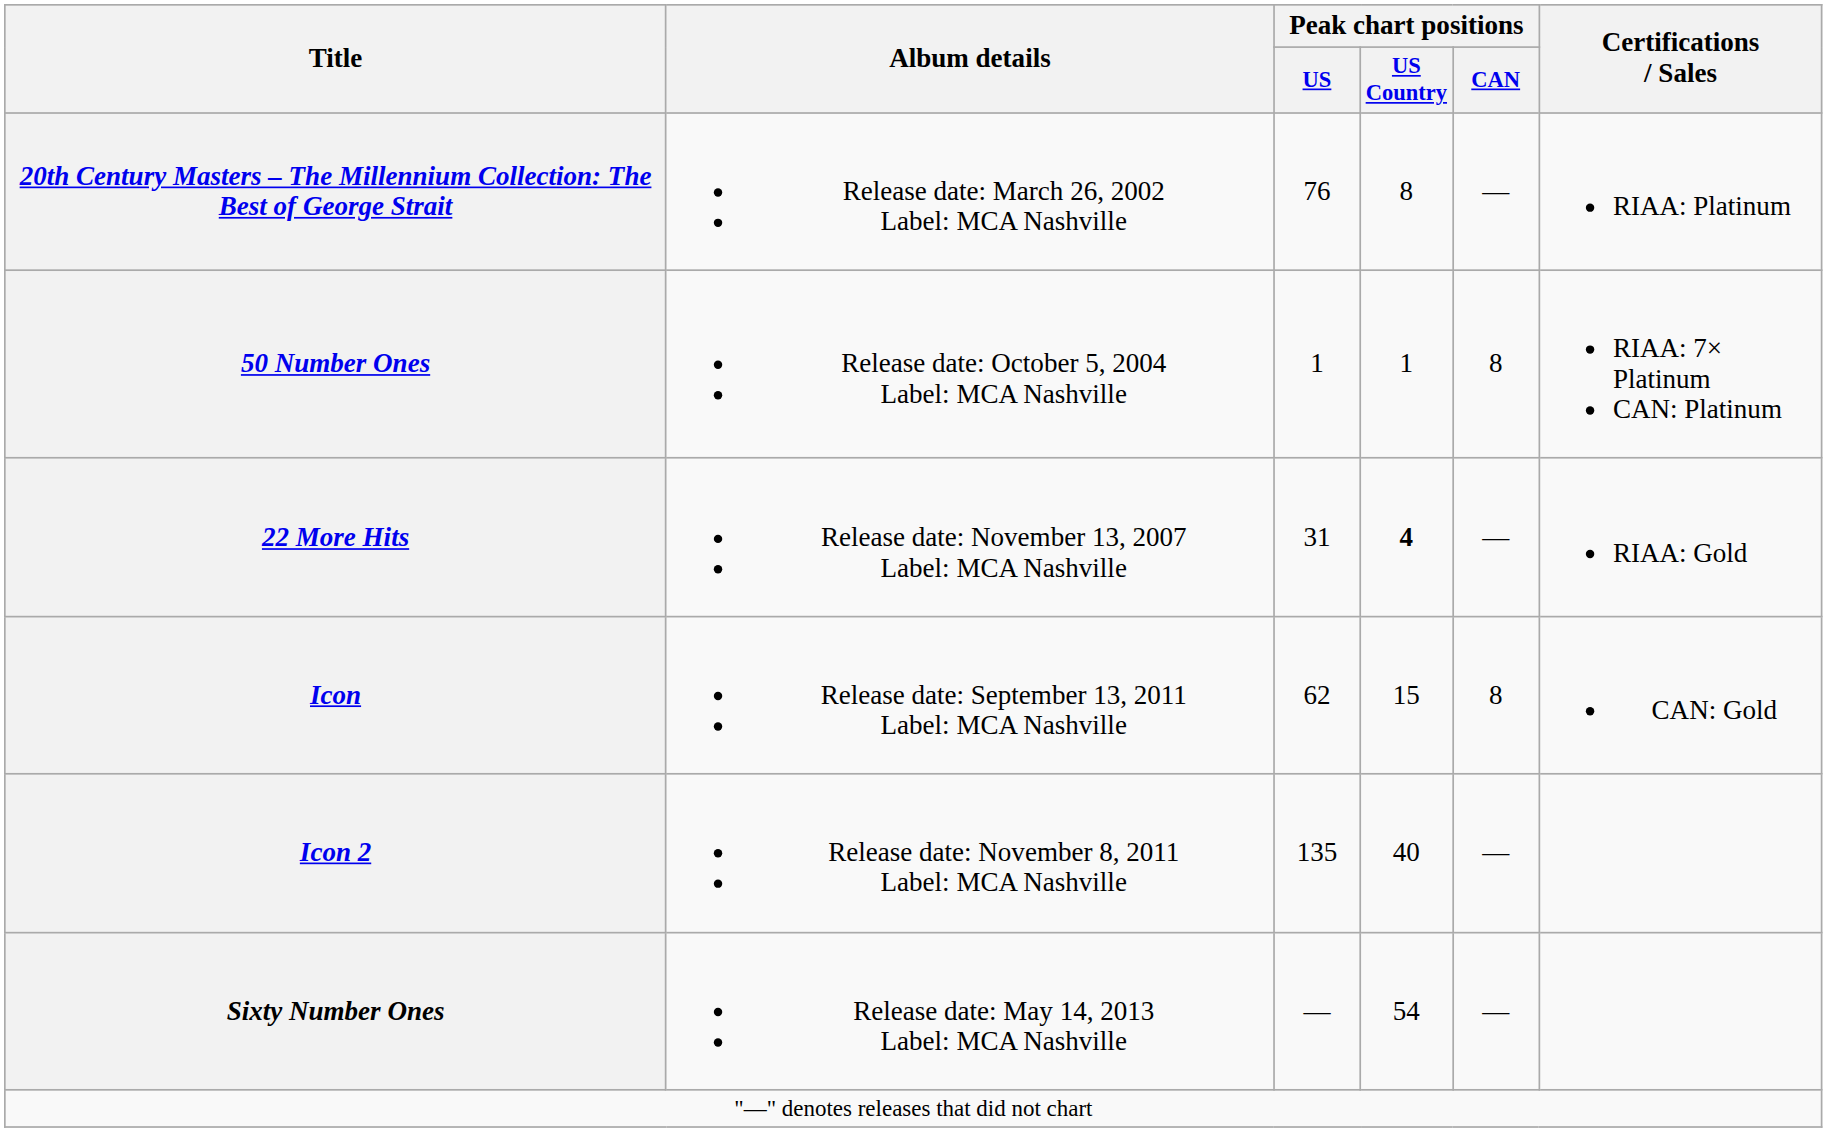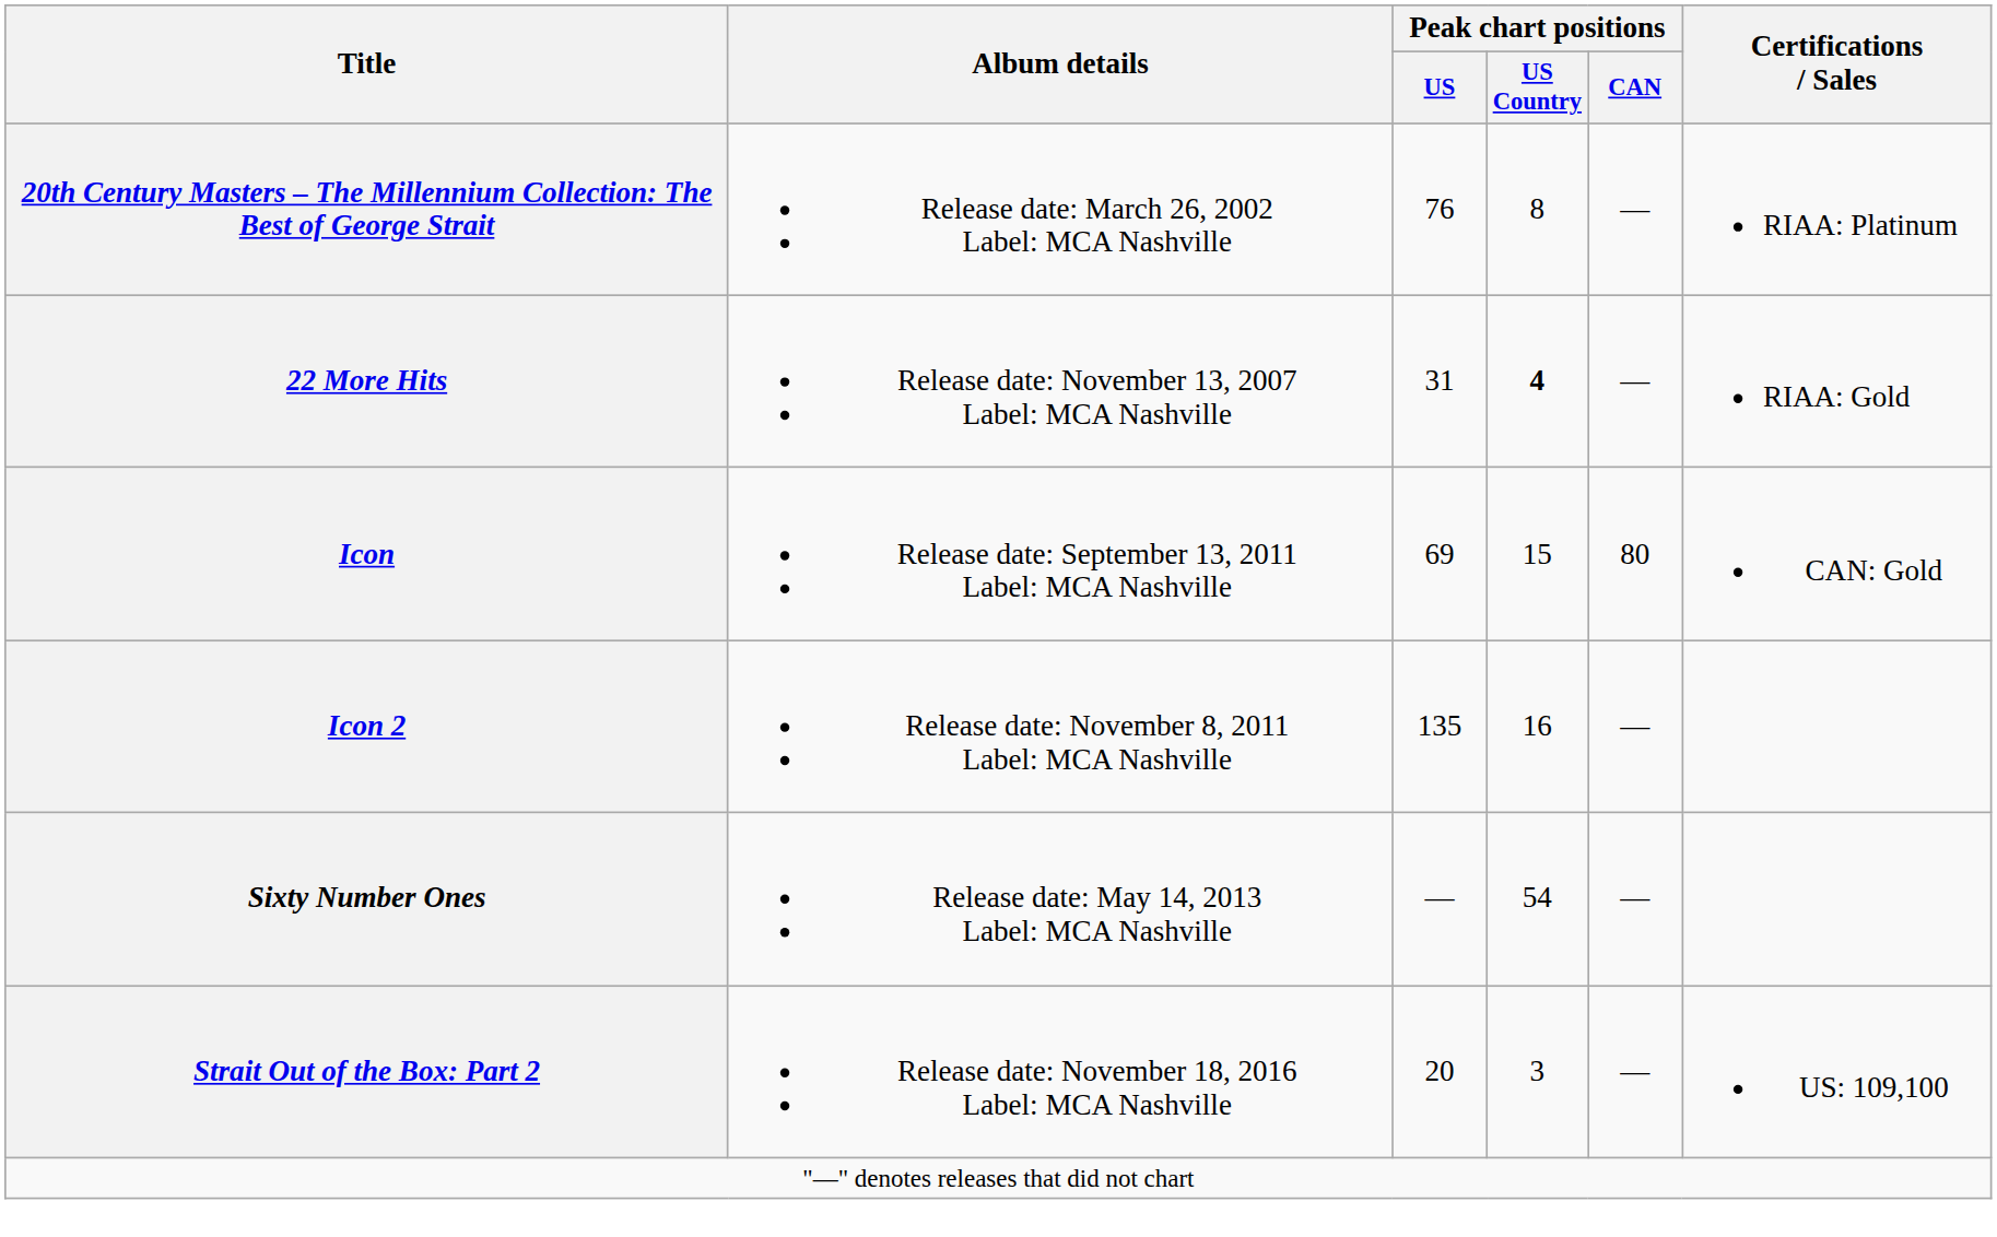- row: 50 Number Ones | Release date: October 5, 2004 Label: MCA Nashville | 1 | 1 | 8 | RIAA: 7× Platinum CAN: Platinum
Icon | Peak chart positions / US: 62 -> 69
Icon | Peak chart positions / CAN: 8 -> 80
Icon 2 | Peak chart positions / US Country: 40 -> 16
+ row: Strait Out of the Box: Part 2 | Release date: November 18, 2016 Label: MCA Nashville | 20 | 3 | — | US: 109,100
